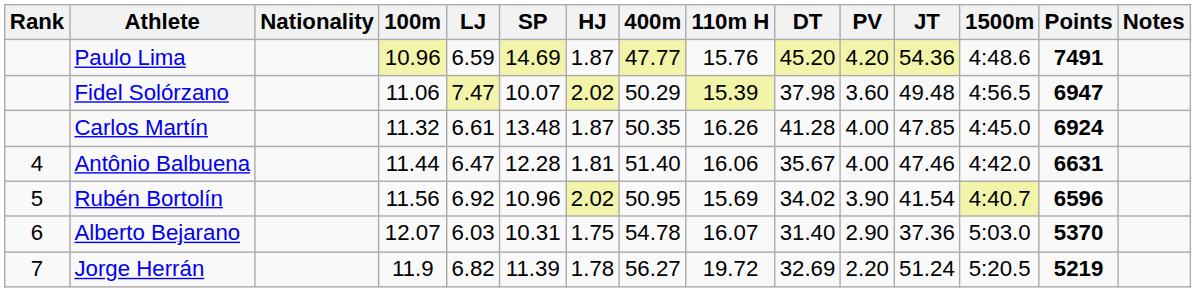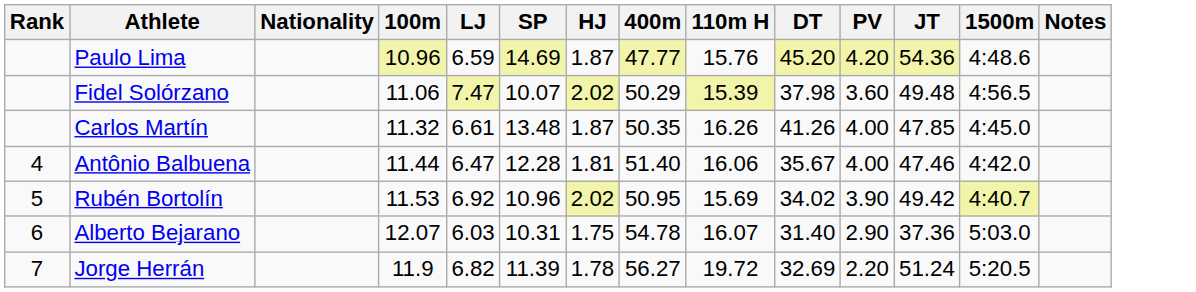- column: Points | 7491 | 6947 | 6924 | 6631 | 6596 | 5370 | 5219
Carlos Martín | DT: 41.28 -> 41.26
Rubén Bortolín | 100m: 11.56 -> 11.53
Rubén Bortolín | JT: 41.54 -> 49.42
